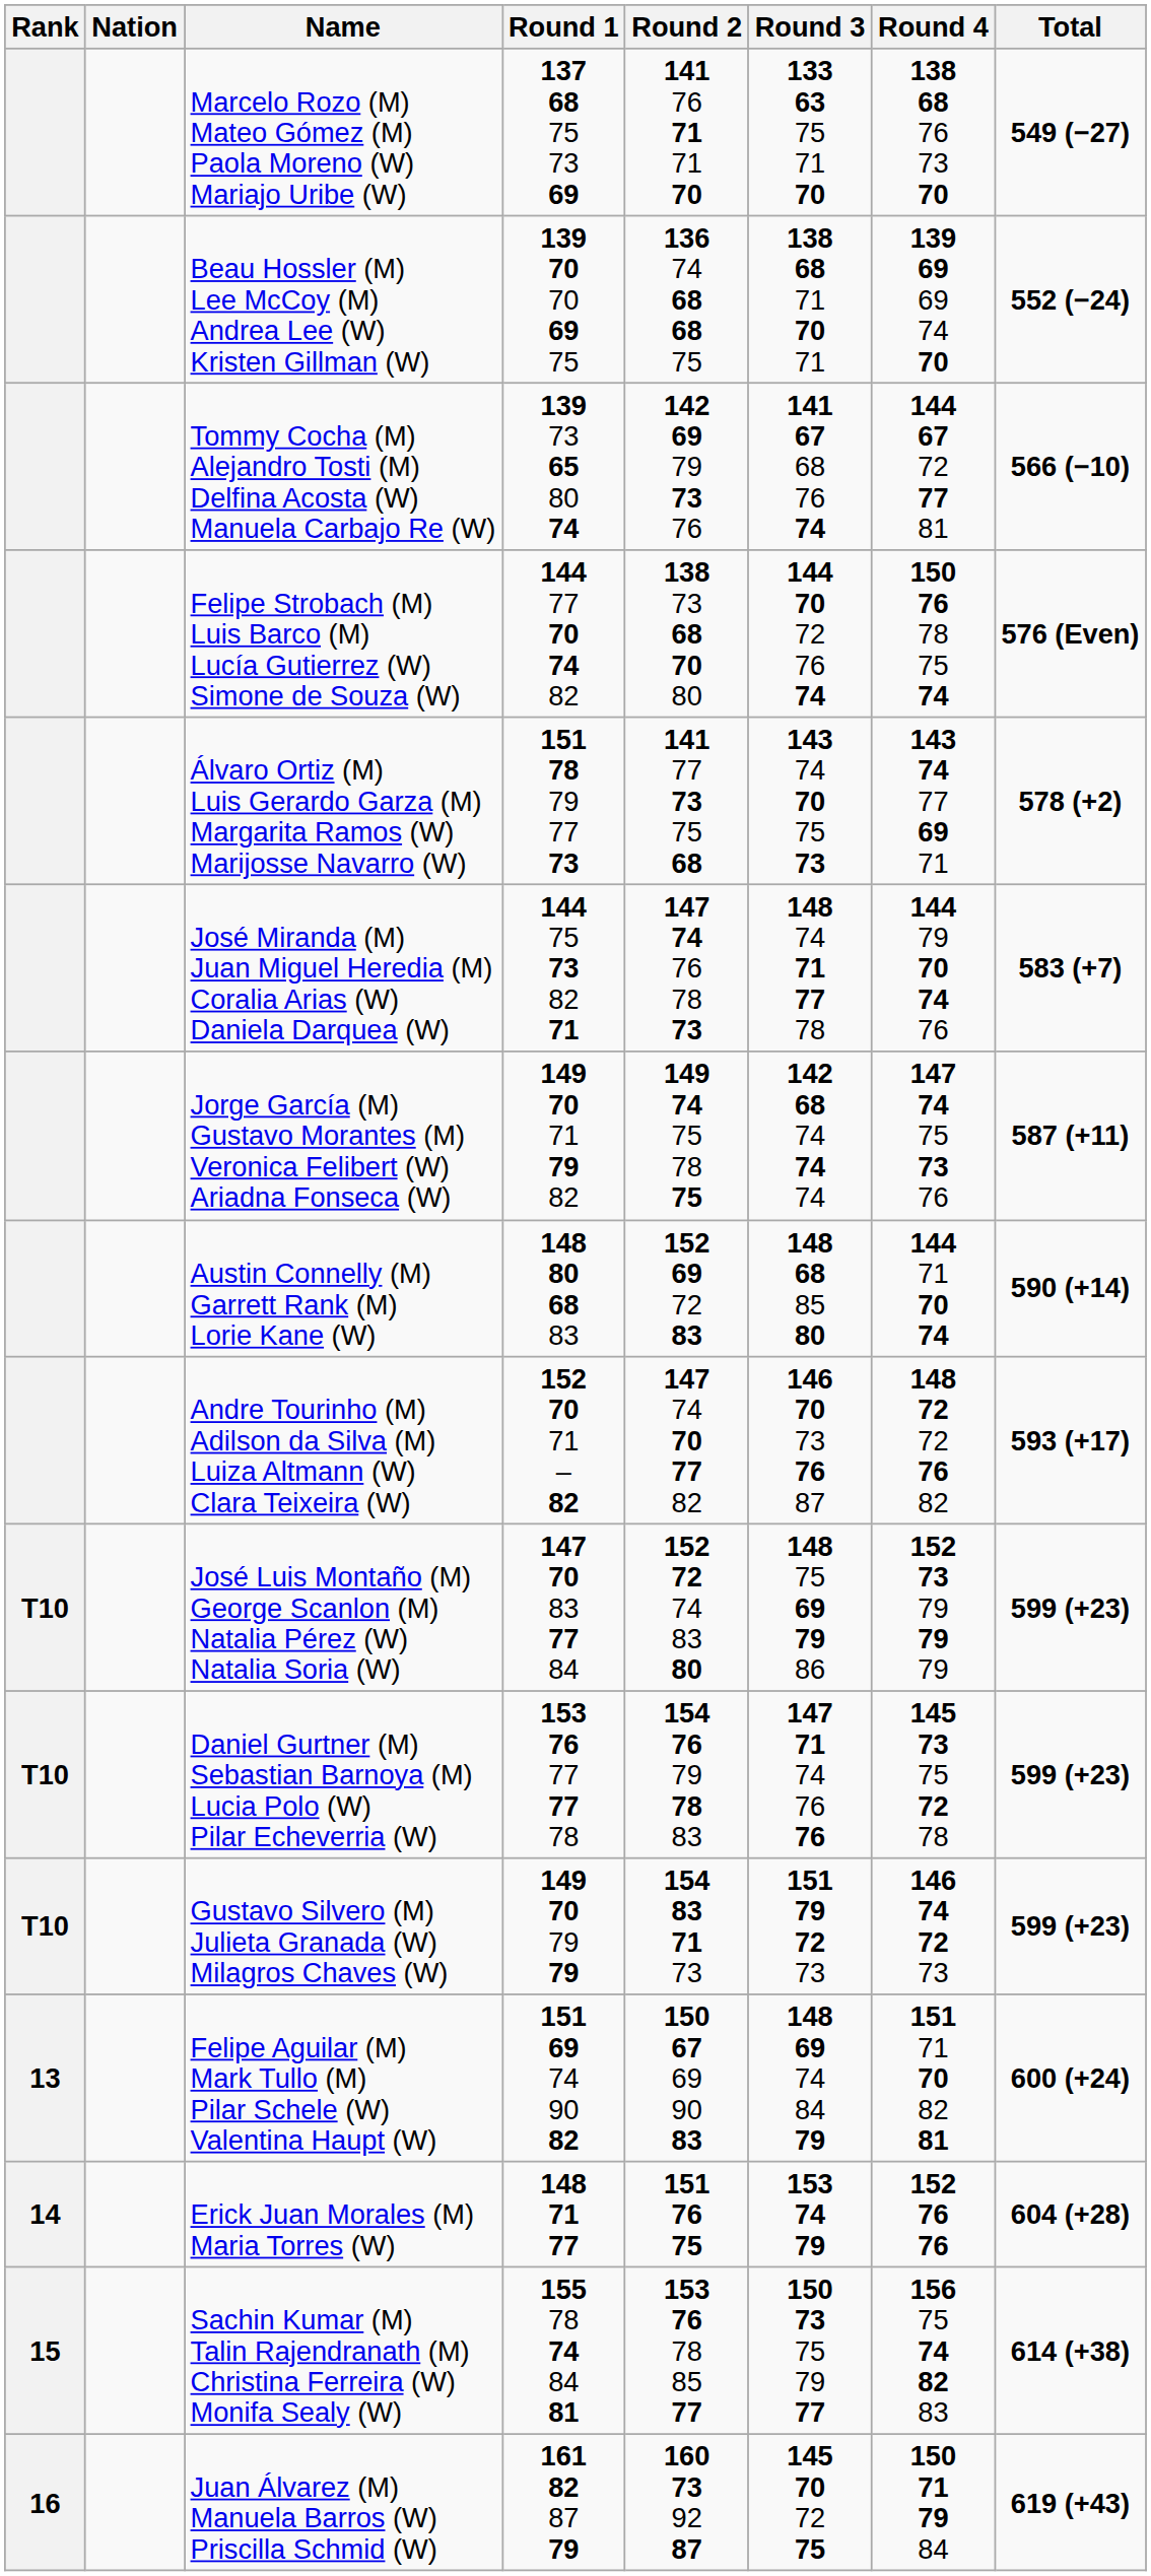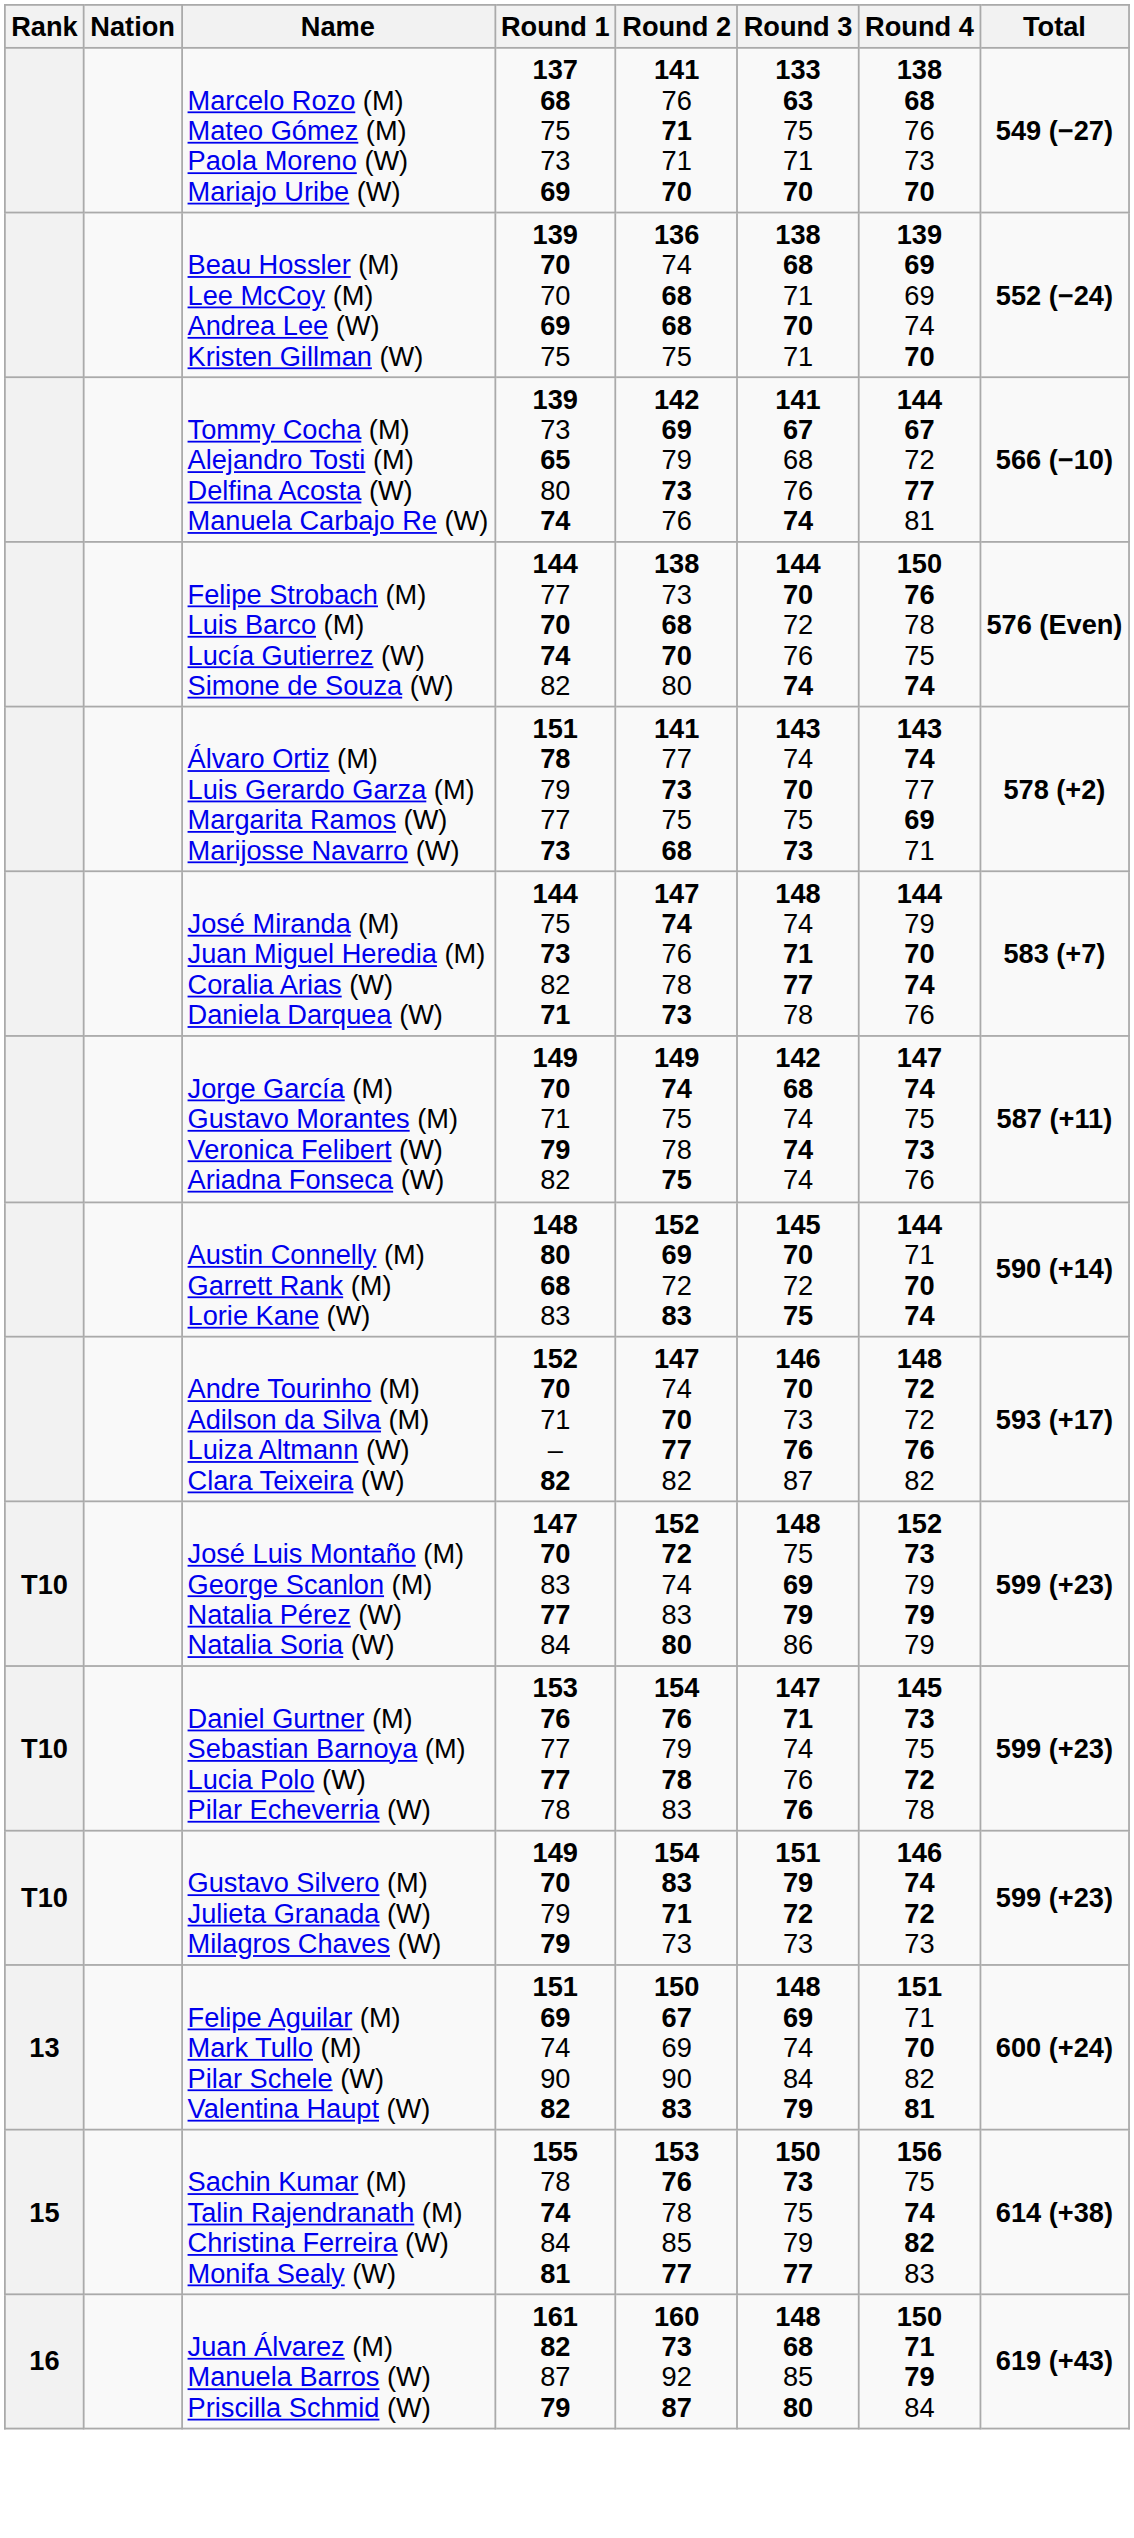Austin Connelly (M) Garrett Rank (M) Lorie Kane (W) | Round 3: 148 68 85 80 -> 145 70 72 75
- row: 14 | Erick Juan Morales (M) Maria Torres (W) | 148 71 77 | 151 76 75 | 153 74 79 | 152 76 76 | 604 (+28)
Juan Álvarez (M) Manuela Barros (W) Priscilla Schmid (W) | Round 3: 145 70 72 75 -> 148 68 85 80
